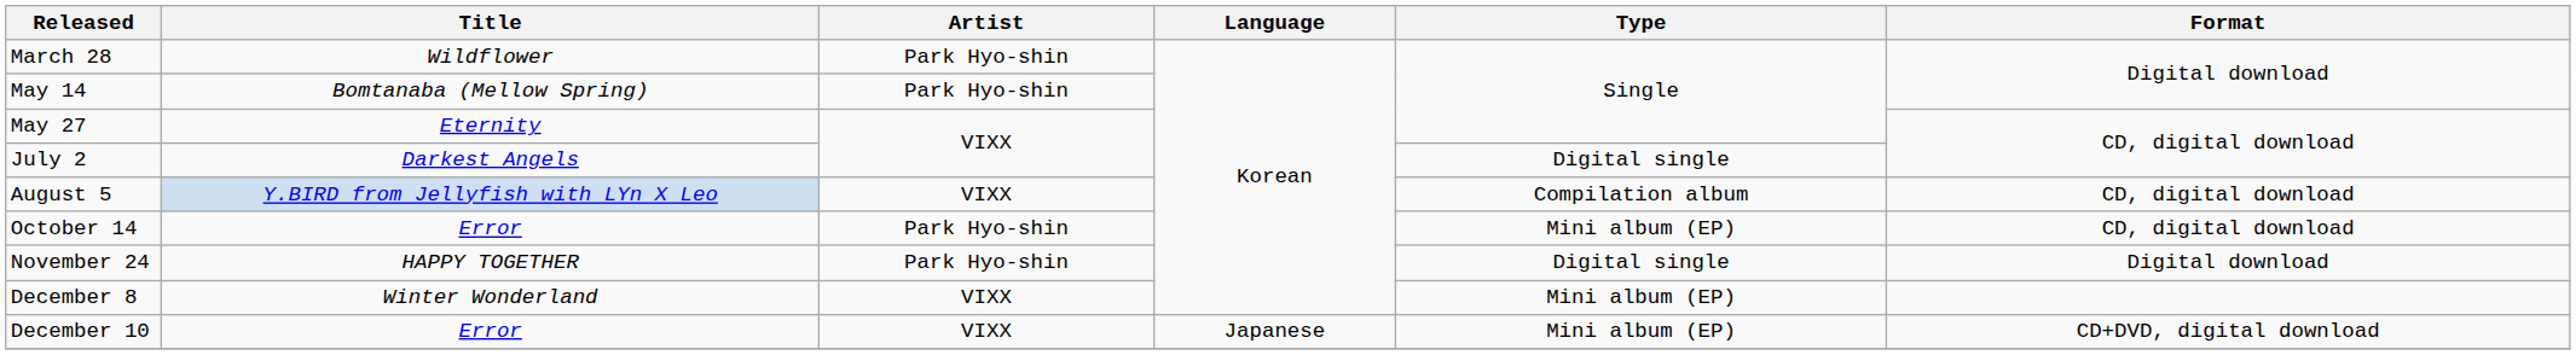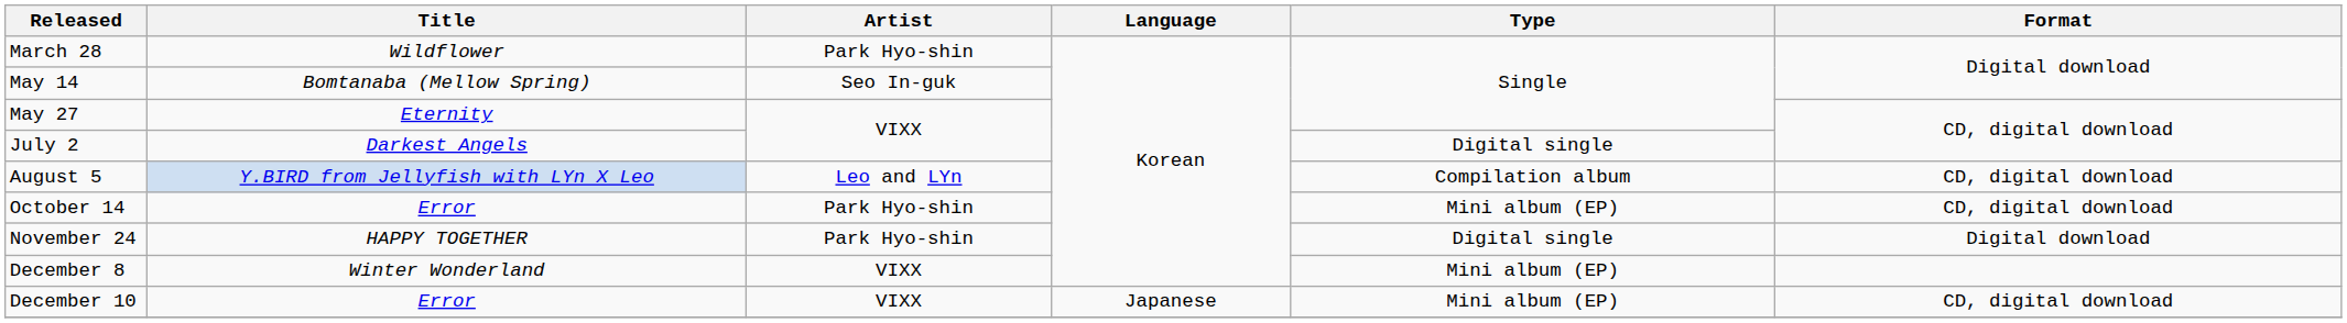May 14 | Artist: Park Hyo-shin -> Seo In-guk
August 5 | Artist: VIXX -> Leo and LYn
December 10 | Format: CD+DVD, digital download -> CD, digital download
